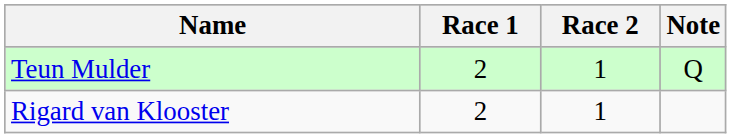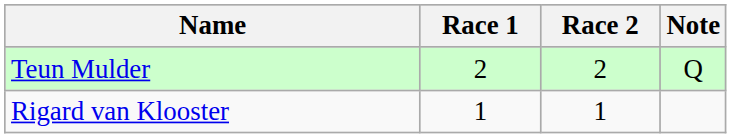Teun Mulder | Race 2: 1 -> 2
Rigard van Klooster | Race 1: 2 -> 1
